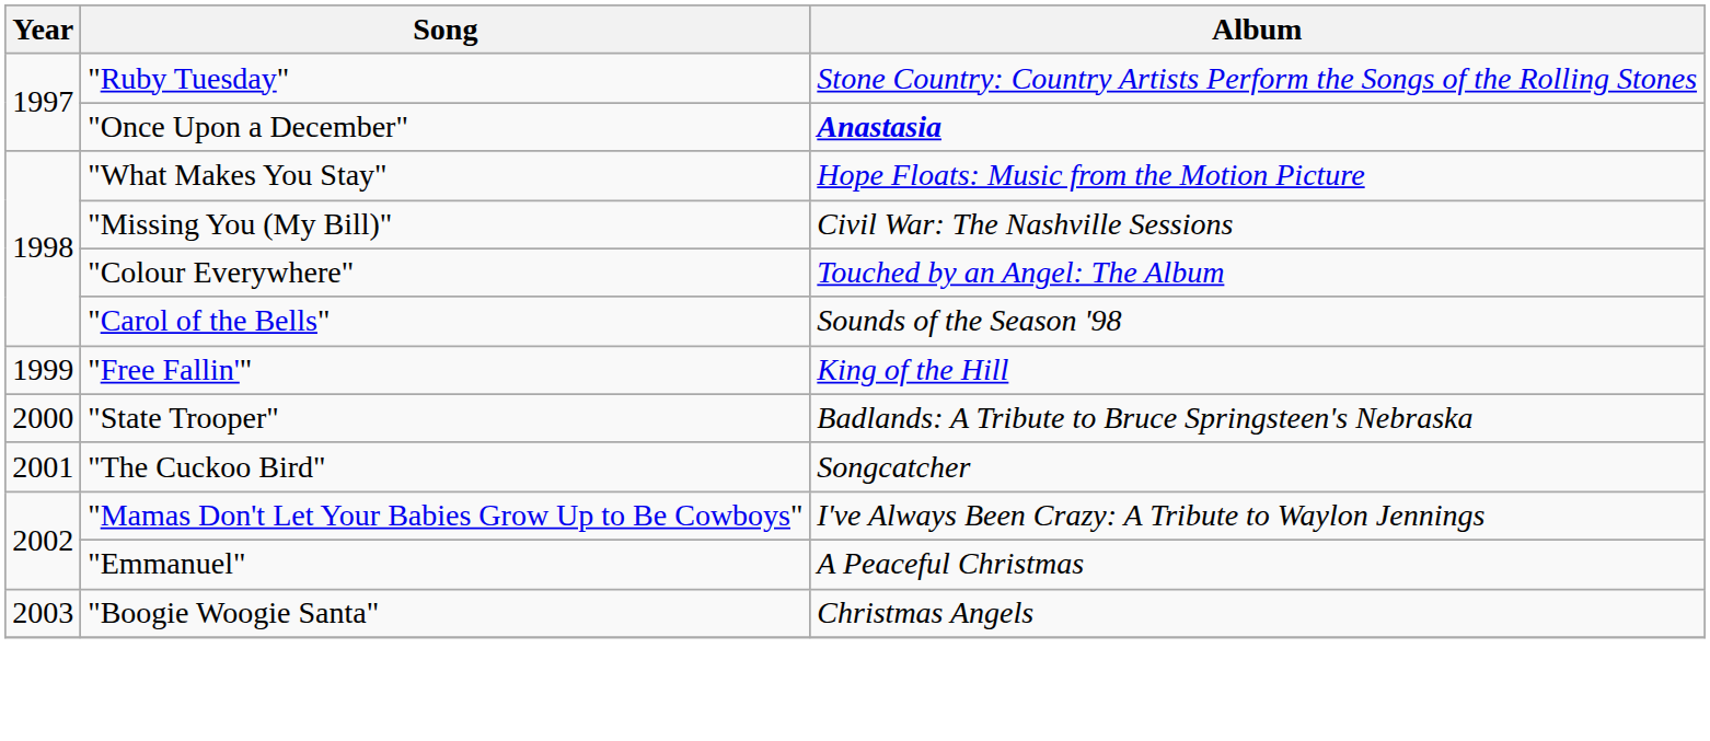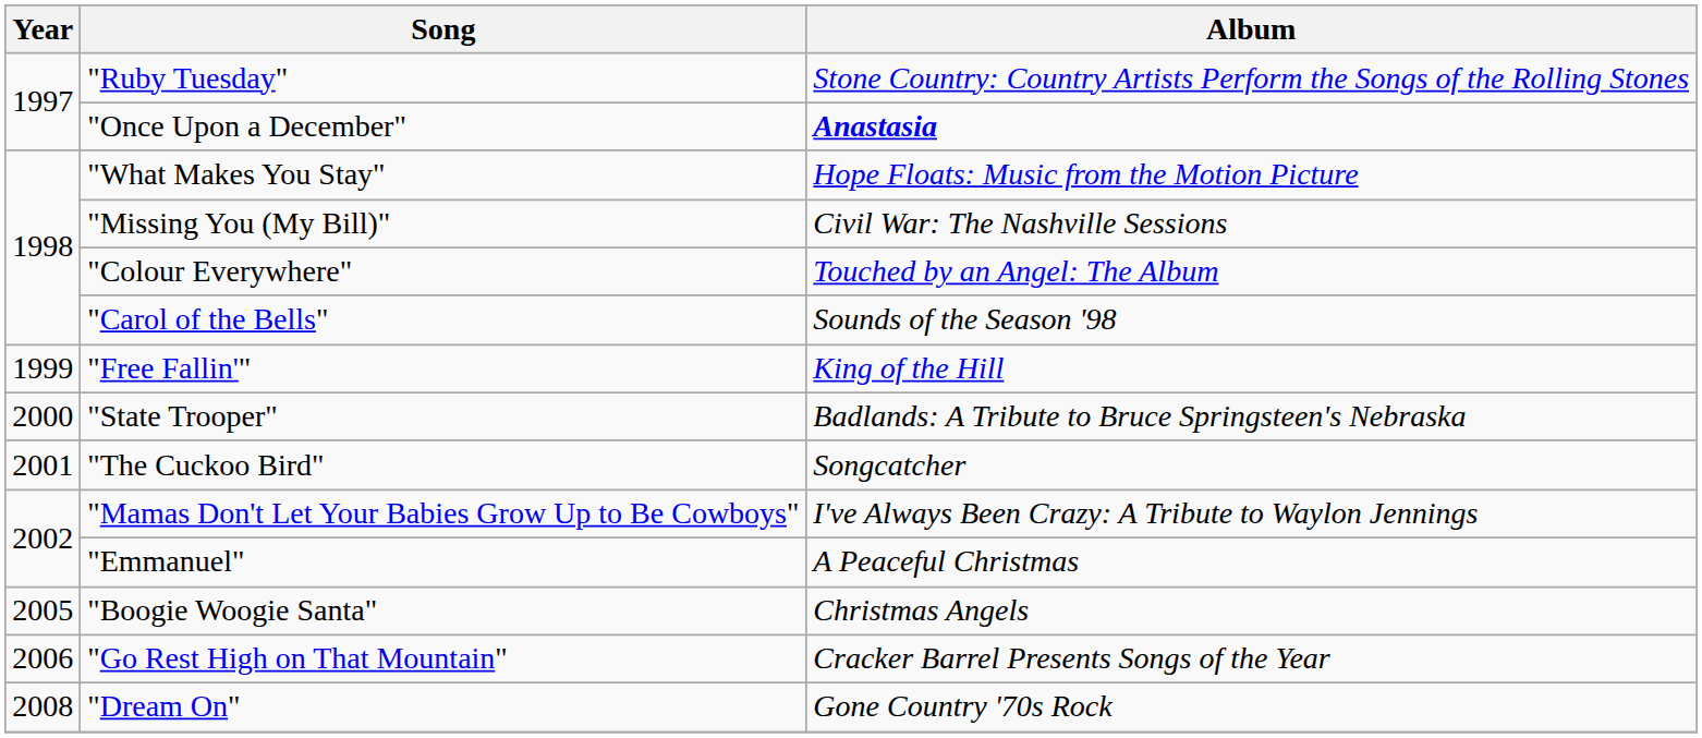"Boogie Woogie Santa" | Year: 2003 -> 2005
+ row: 2006 | "Go Rest High on That Mountain" | Cracker Barrel Presents Songs of the Year
+ row: 2008 | "Dream On" | Gone Country '70s Rock
